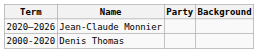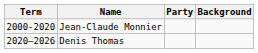Jean-Claude Monnier | Term: 2020–2026 -> 2000-2020
Denis Thomas | Term: 2000-2020 -> 2020–2026
